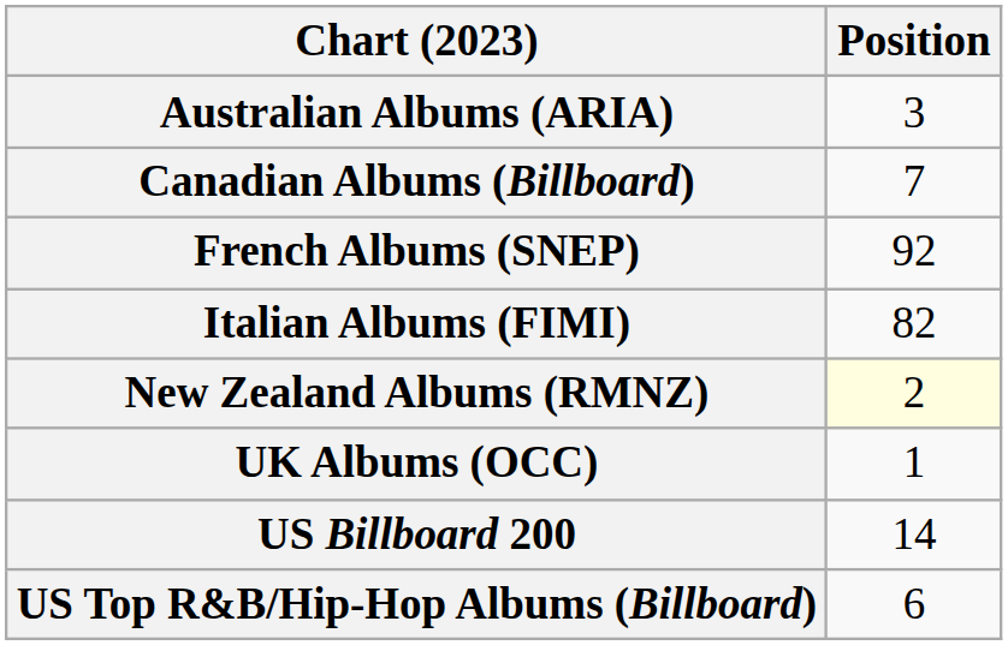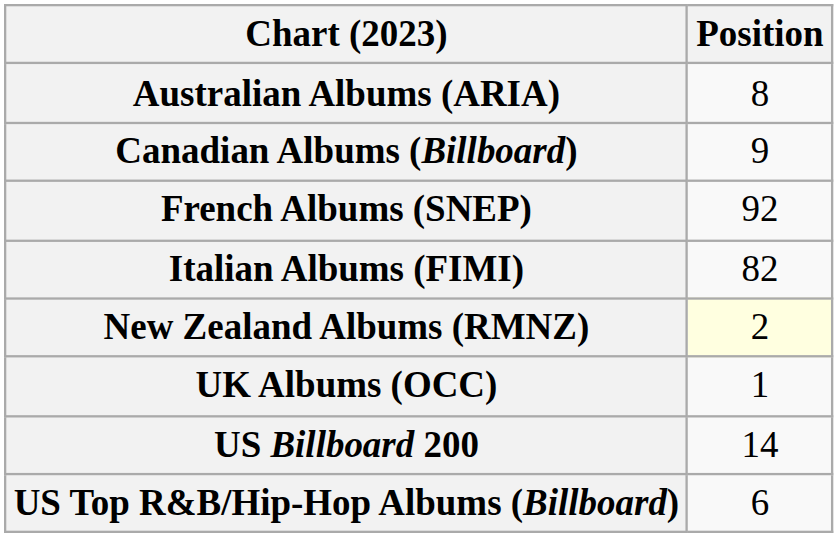Australian Albums (ARIA) | Position: 3 -> 8
Canadian Albums (Billboard) | Position: 7 -> 9
